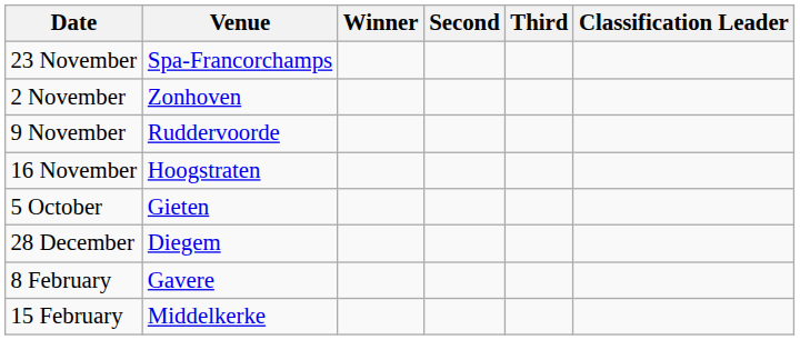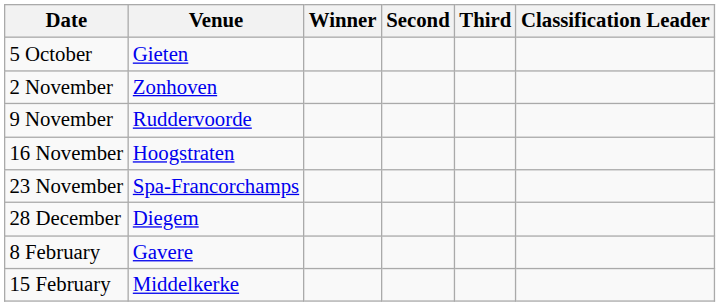rows swapped: 5 October <-> 23 November
